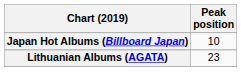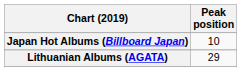Lithuanian Albums (AGATA) | Peak position: 23 -> 29
